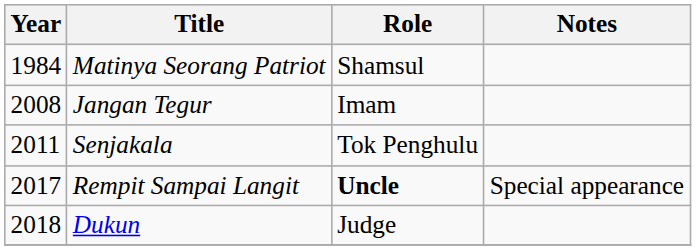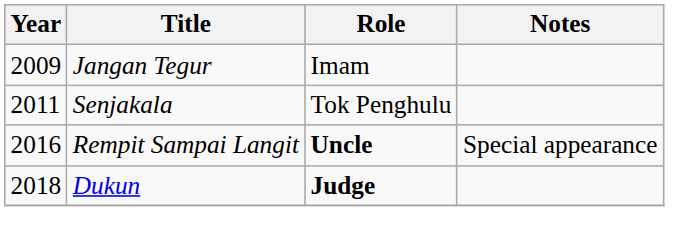- row: 1984 | Matinya Seorang Patriot | Shamsul
Jangan Tegur | Year: 2008 -> 2009
Rempit Sampai Langit | Year: 2017 -> 2016
Dukun | Role: normal -> bold
